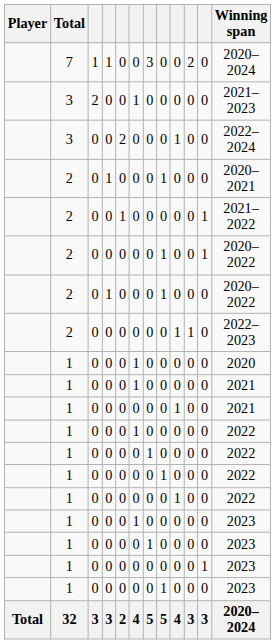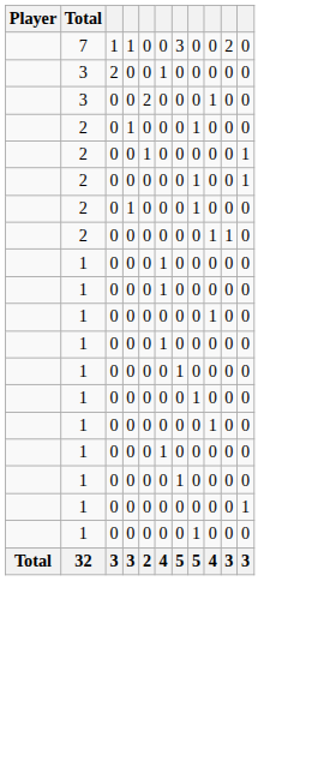- column: Winning span | 2020–2024 | 2021–2023 | 2022–2024 | 2020–2021 | 2021–2022 | 2020–2022 | 2020–2022 | 2022–2023 | 2020 | 2021 | 2021 | 2022 | 2022 | 2022 | 2022 | 2023 | 2023 | 2023 | 2023 | 2020–2024
